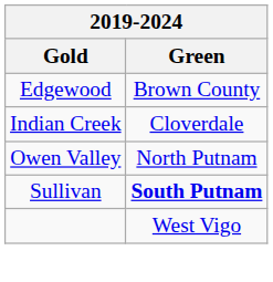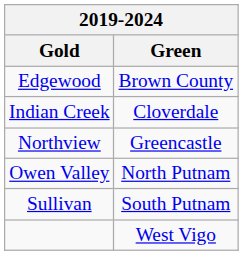+ row: Northview | Greencastle
Sullivan | Green: bold -> normal
